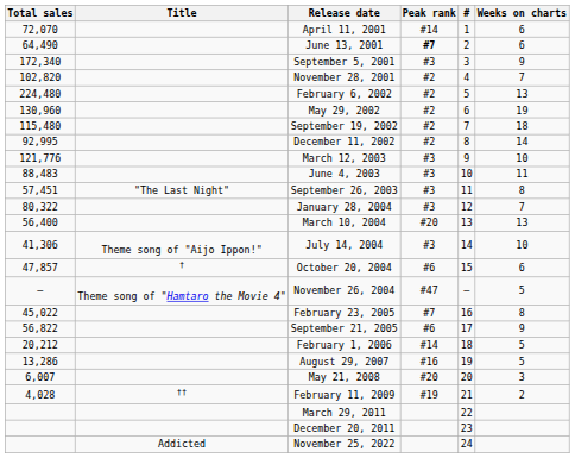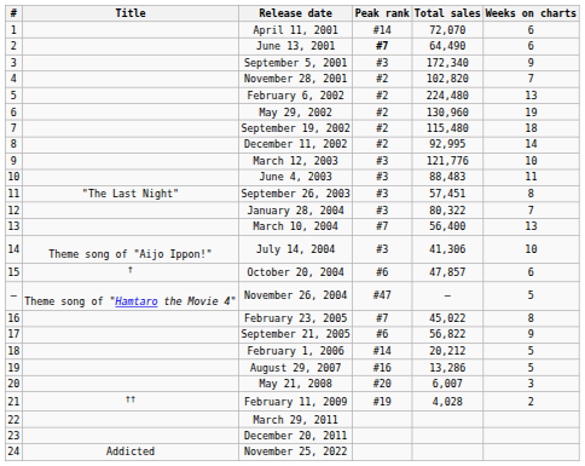columns swapped: # <-> Total sales
March 10, 2004 | Peak rank: #20 -> #7
